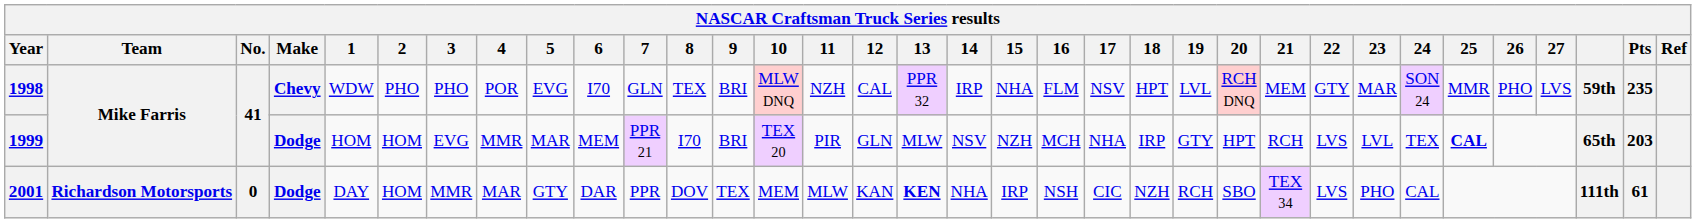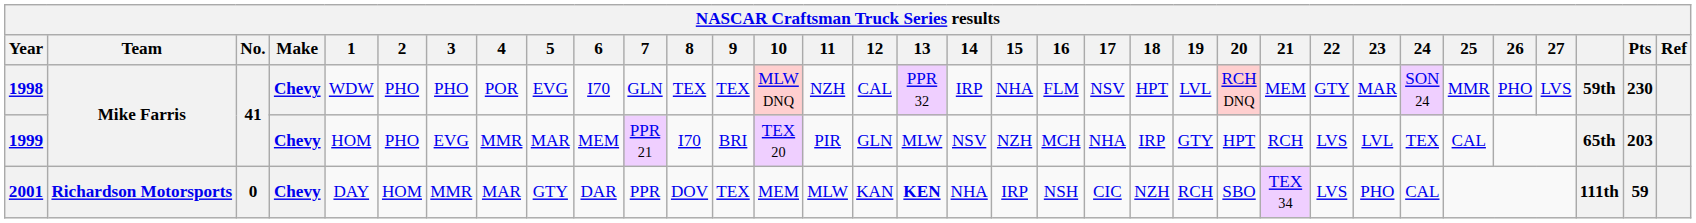1998 | 9: BRI -> TEX
1998 | Pts: 235 -> 230
1999 | Make: Dodge -> Chevy
1999 | 2: HOM -> PHO
1999 | 25: bold -> normal
2001 | Make: Dodge -> Chevy
2001 | Pts: 61 -> 59
